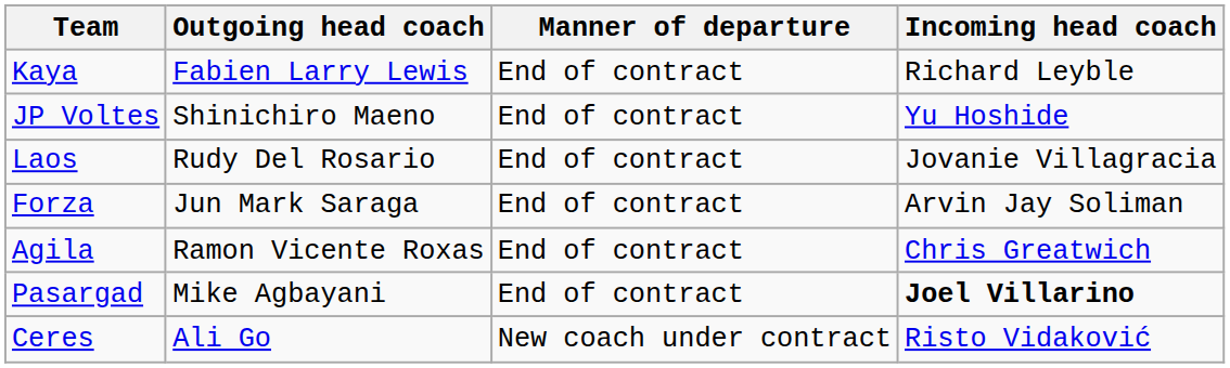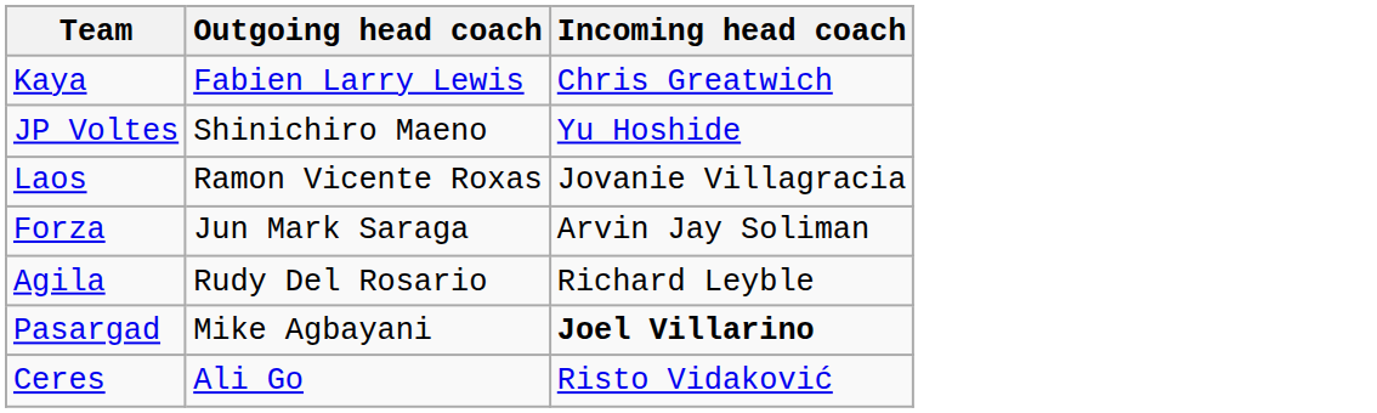- column: Manner of departure | End of contract | End of contract | End of contract | End of contract | End of contract | End of contract | New coach under contract
Kaya | Incoming head coach: Richard Leyble -> Chris Greatwich
Laos | Outgoing head coach: Rudy Del Rosario -> Ramon Vicente Roxas
Agila | Outgoing head coach: Ramon Vicente Roxas -> Rudy Del Rosario
Agila | Incoming head coach: Chris Greatwich -> Richard Leyble
